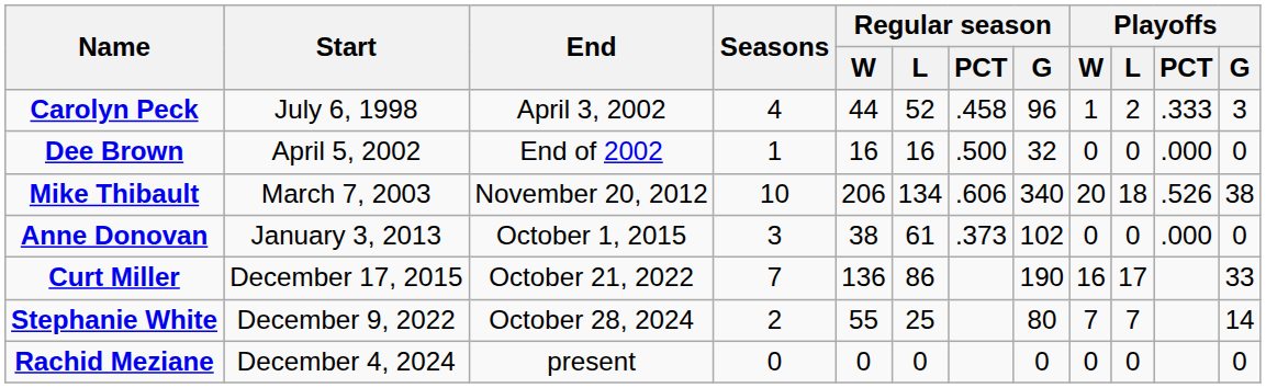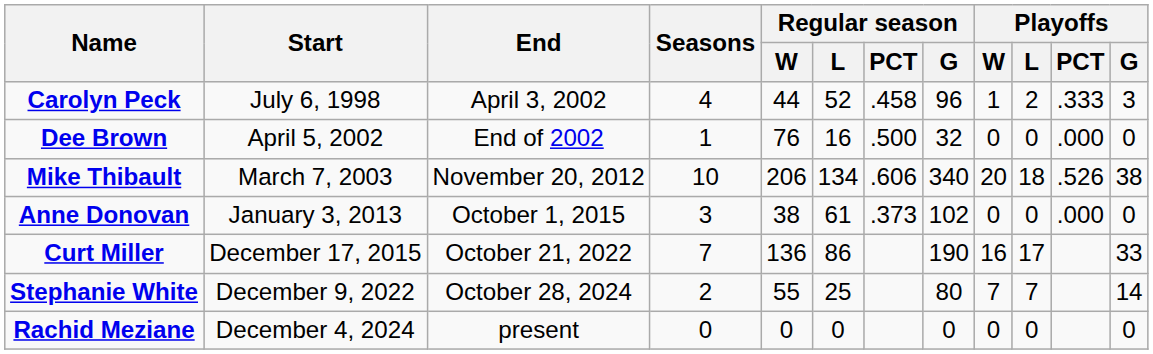Dee Brown | Regular season / W: 16 -> 76
